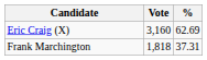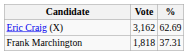Eric Craig (X) | Vote: 3,160 -> 3,162
